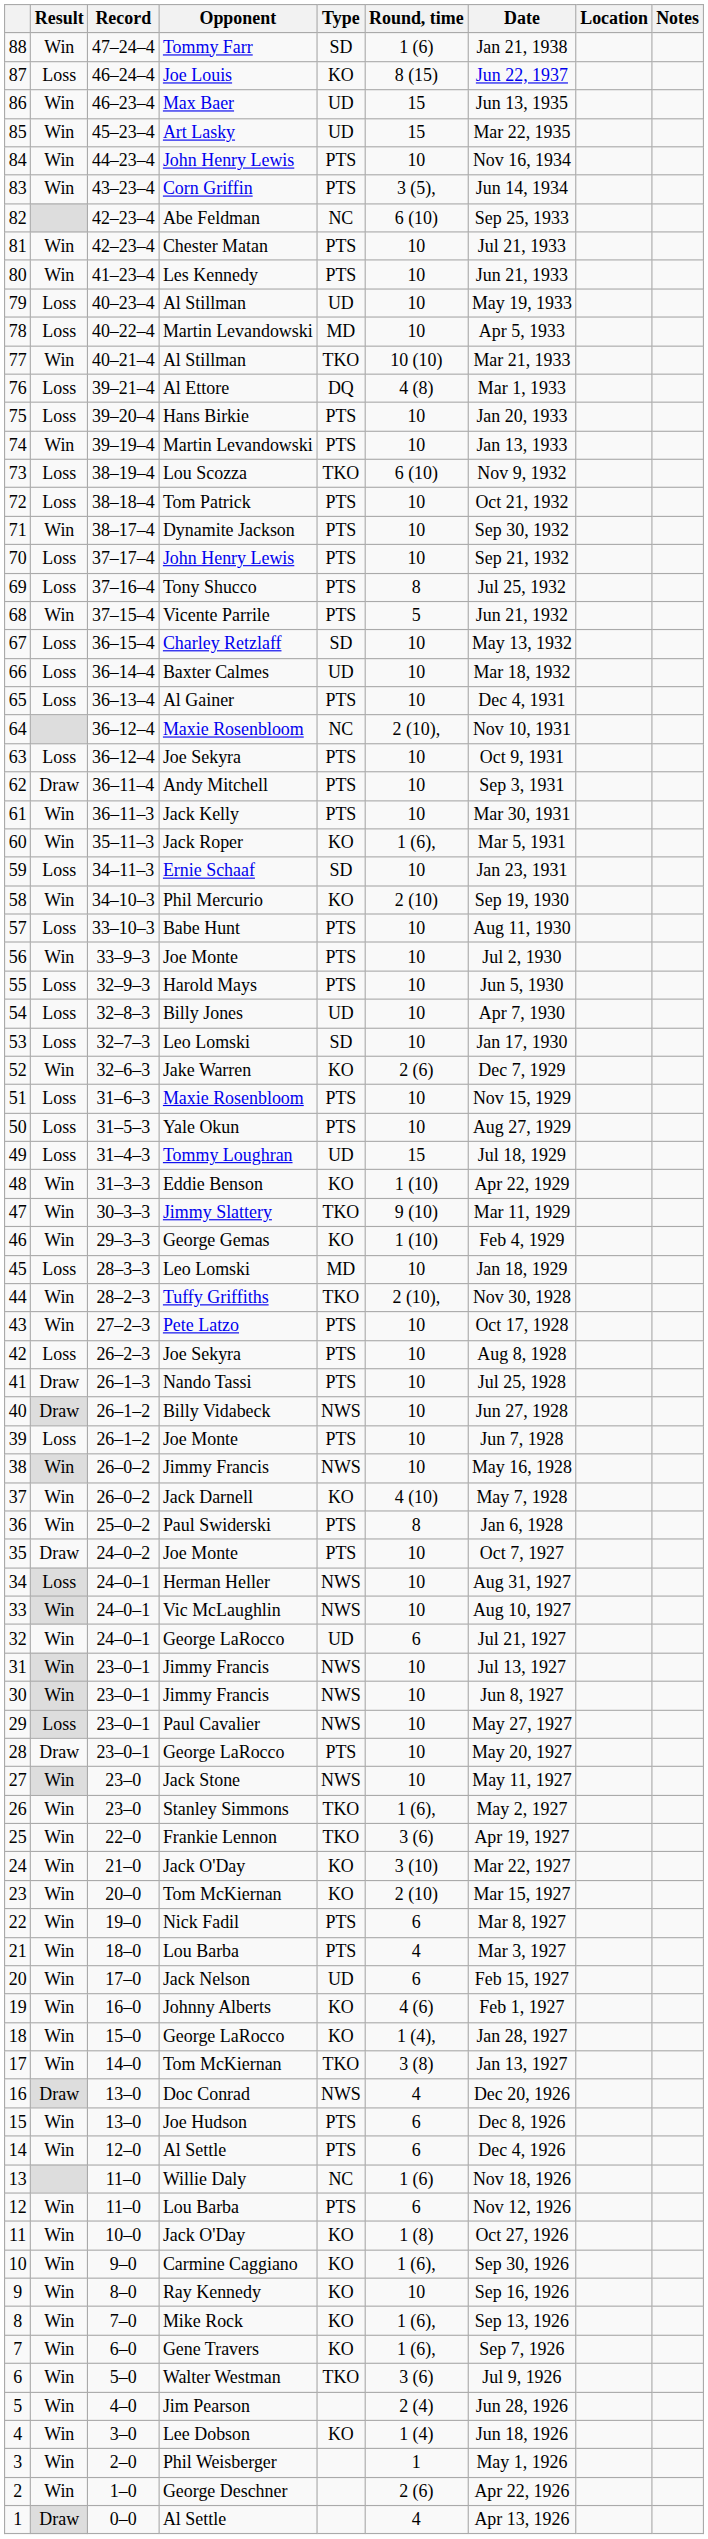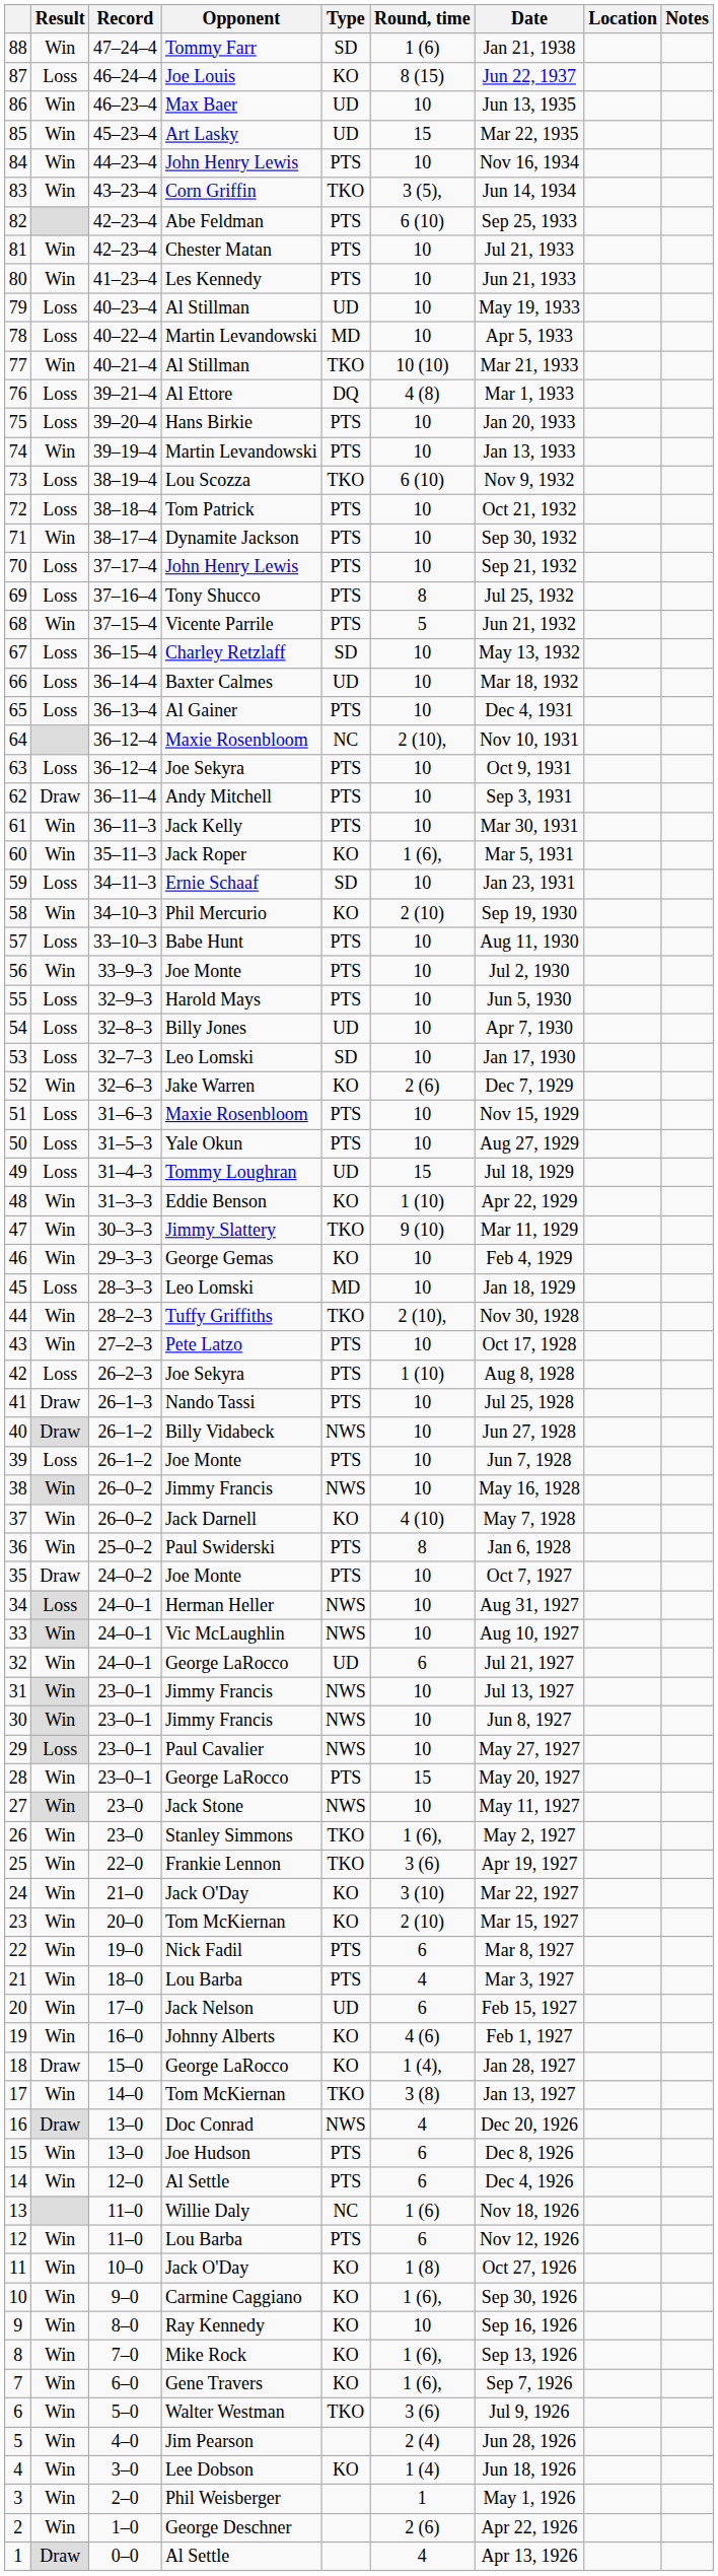86 | Round, time: 15 -> 10
83 | Type: PTS -> TKO
82 | Type: NC -> PTS
46 | Round, time: 1 (10) -> 10
42 | Round, time: 10 -> 1 (10)
28 | Result: Draw -> Win
28 | Round, time: 10 -> 15
18 | Result: Win -> Draw
